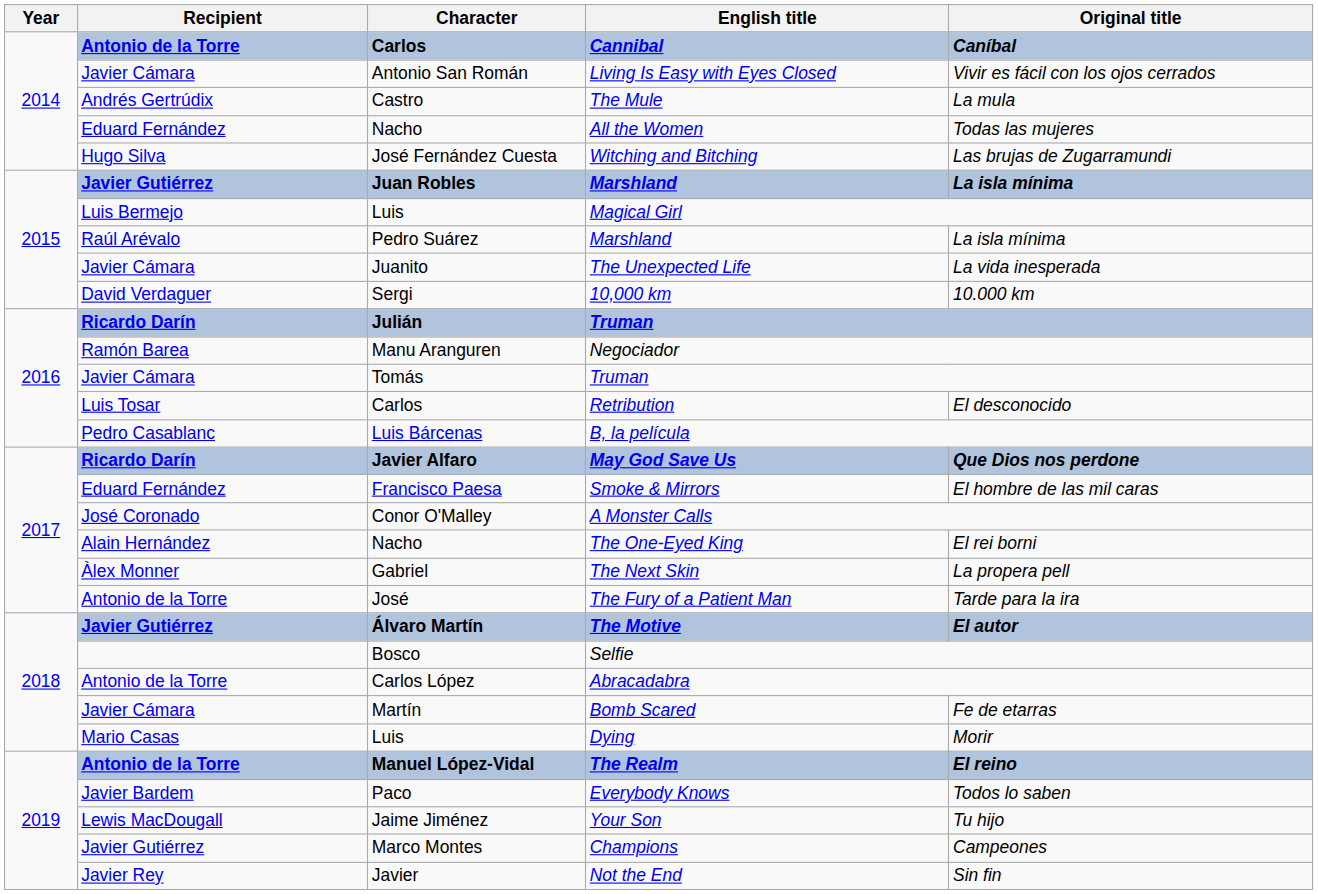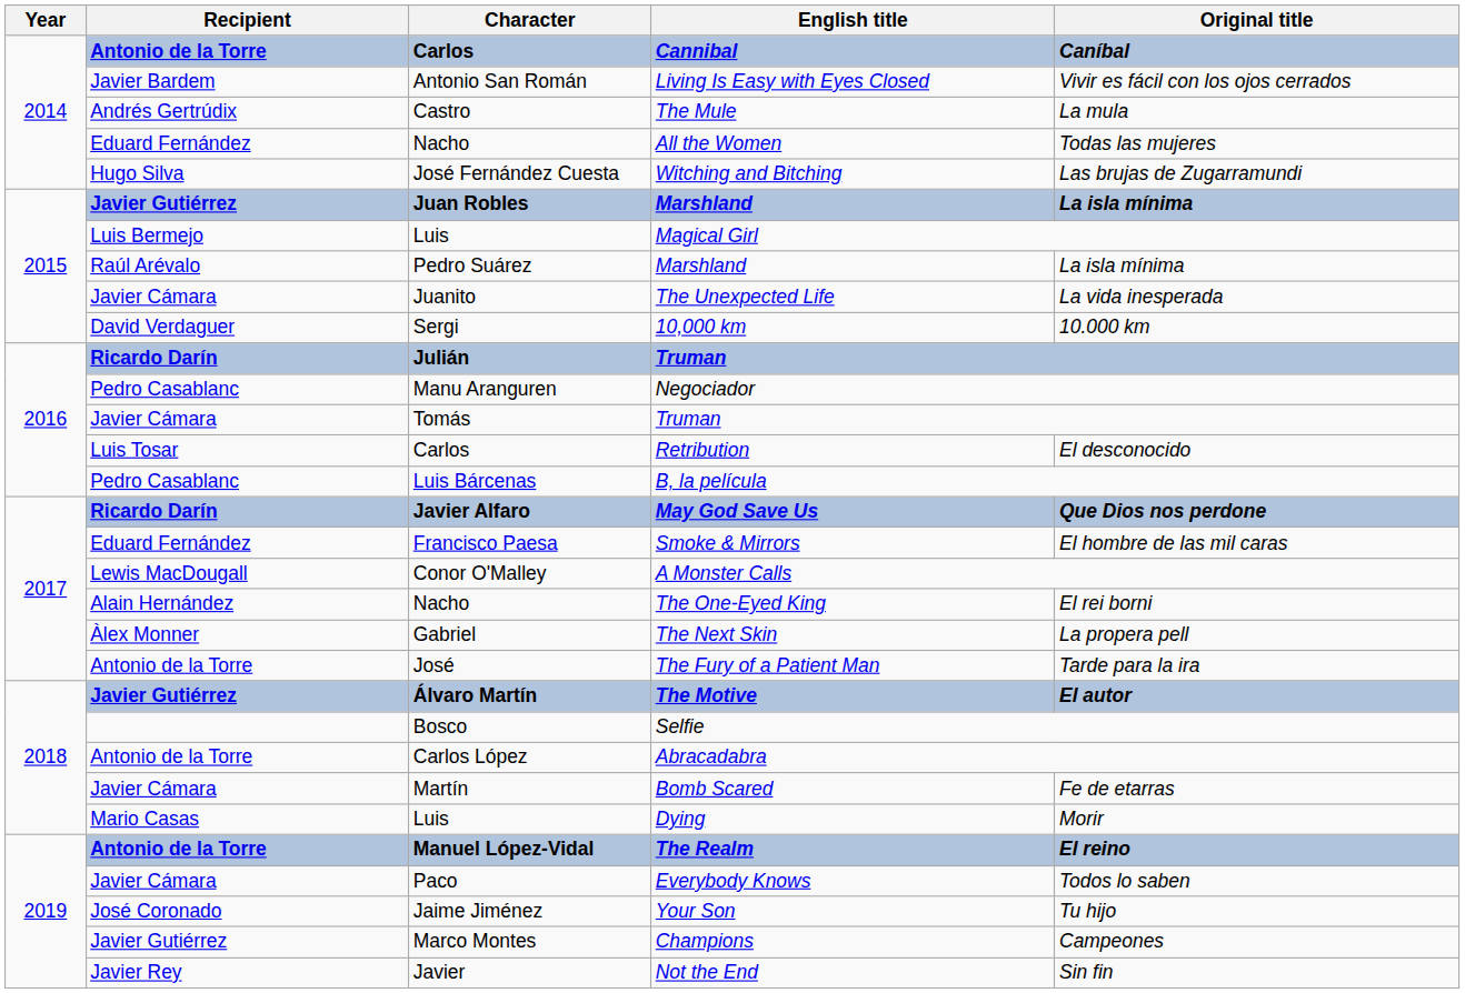Living Is Easy with Eyes Closed | Recipient: Javier Cámara -> Javier Bardem
Negociador | Recipient: Ramón Barea -> Pedro Casablanc
A Monster Calls | Recipient: José Coronado -> Lewis MacDougall
Everybody Knows | Recipient: Javier Bardem -> Javier Cámara
Your Son | Recipient: Lewis MacDougall -> José Coronado
